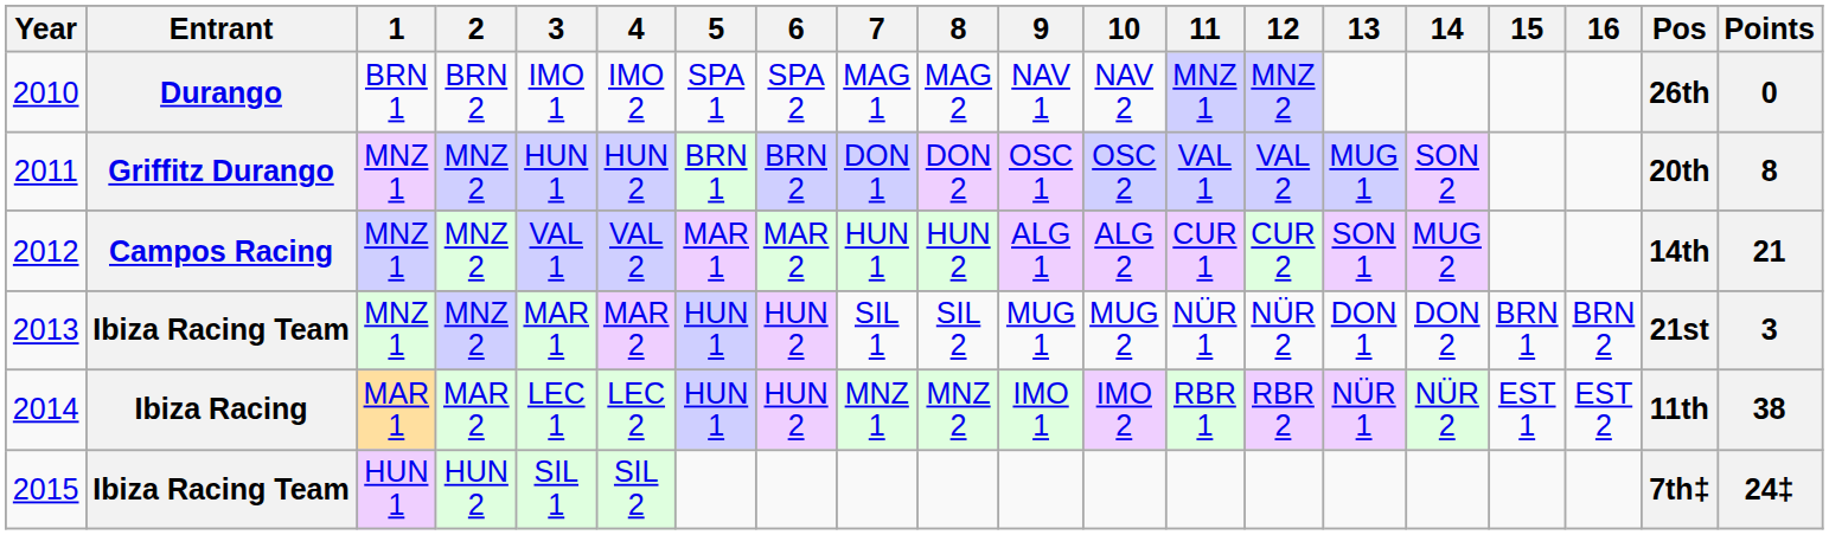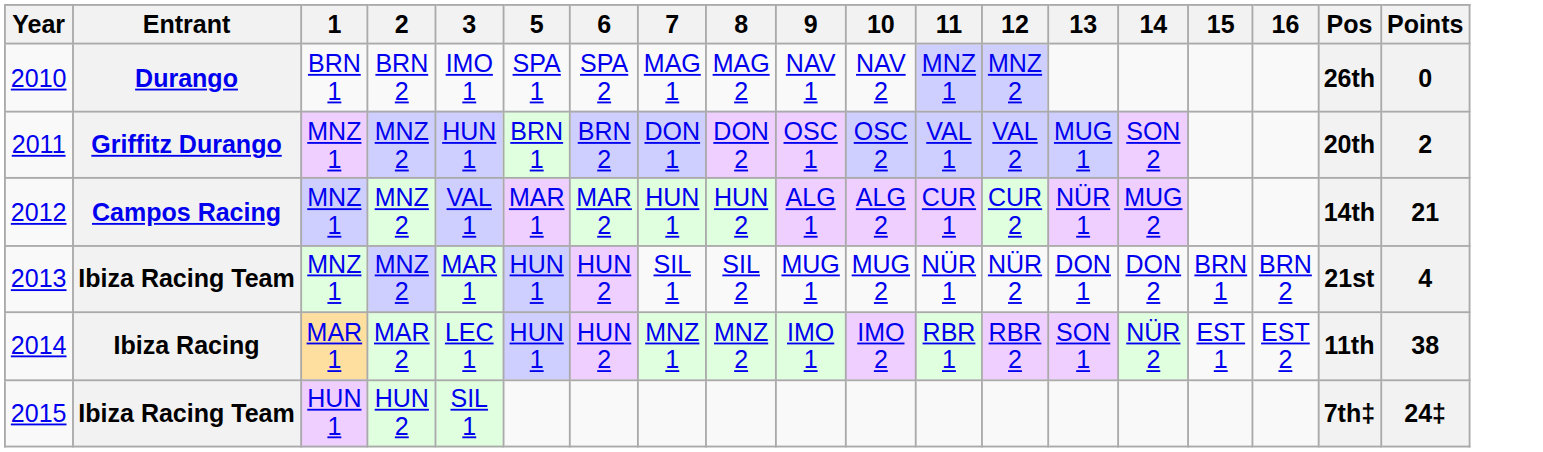- column: 4 | IMO 2 | HUN 2 | VAL 2 | MAR 2 | LEC 2 | SIL 2
2011 | Points: 8 -> 2
2012 | 13: SON 1 -> NÜR 1
2013 | Points: 3 -> 4
2014 | 13: NÜR 1 -> SON 1
